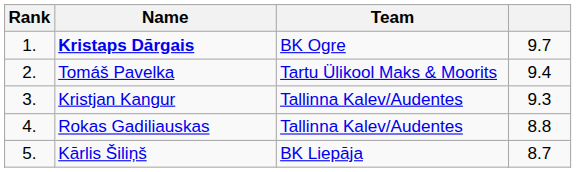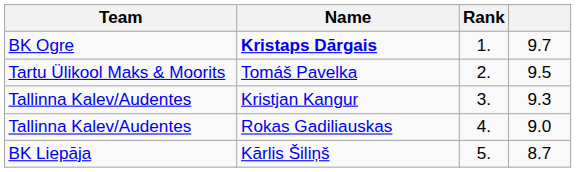columns swapped: Rank <-> Team
Tomáš Pavelka | column 4: 9.4 -> 9.5
Rokas Gadiliauskas | column 4: 8.8 -> 9.0
